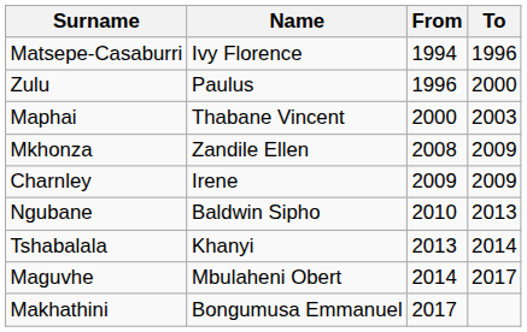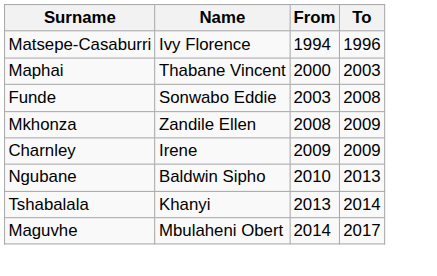- row: Zulu | Paulus | 1996 | 2000
+ row: Funde | Sonwabo Eddie | 2003 | 2008
- row: Makhathini | Bongumusa Emmanuel | 2017
